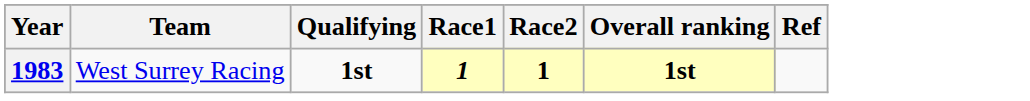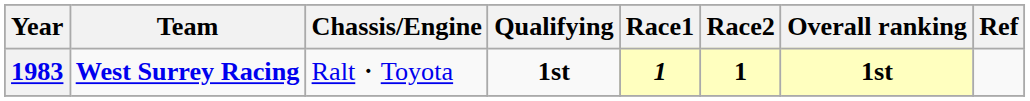+ column: Chassis/Engine | Ralt・Toyota
1983 | Team: normal -> bold
